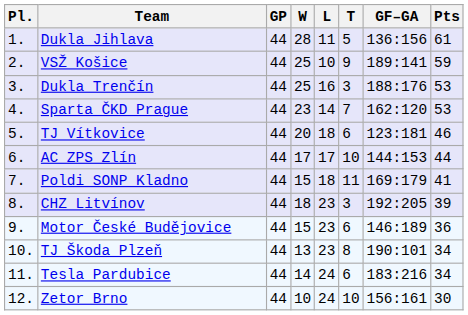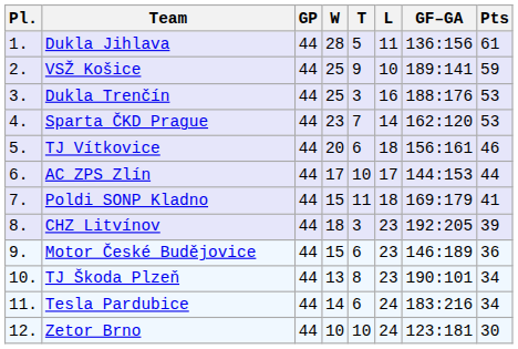columns swapped: T <-> L
TJ Vítkovice | GF–GA: 123:181 -> 156:161
Zetor Brno | GF–GA: 156:161 -> 123:181
